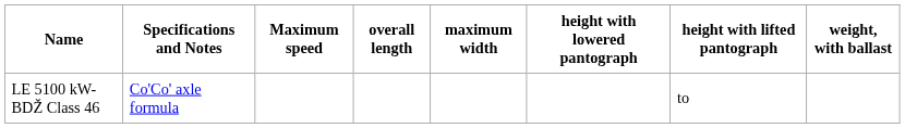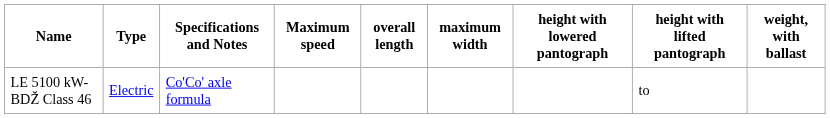+ column: Type | Electric
